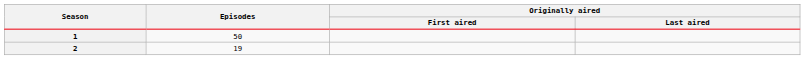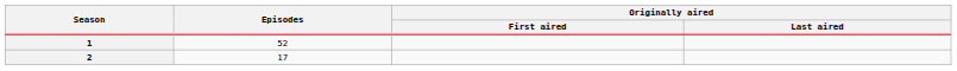1 | Episodes: 50 -> 52
2 | Episodes: 19 -> 17
